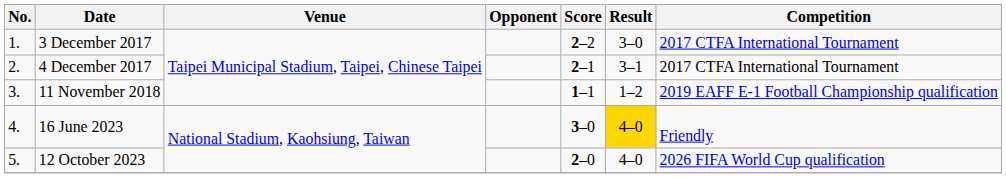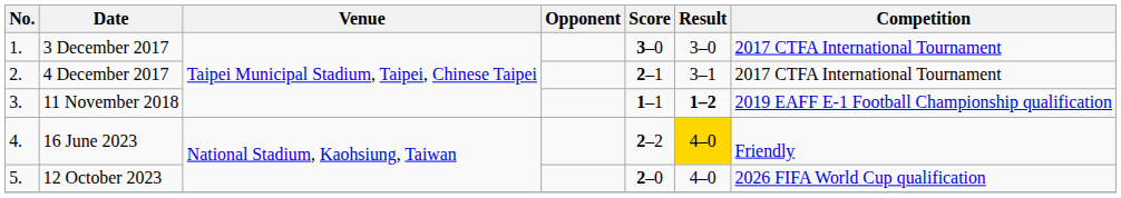3 December 2017 | Score: 2–2 -> 3–0
11 November 2018 | Result: normal -> bold
16 June 2023 | Score: 3–0 -> 2–2
